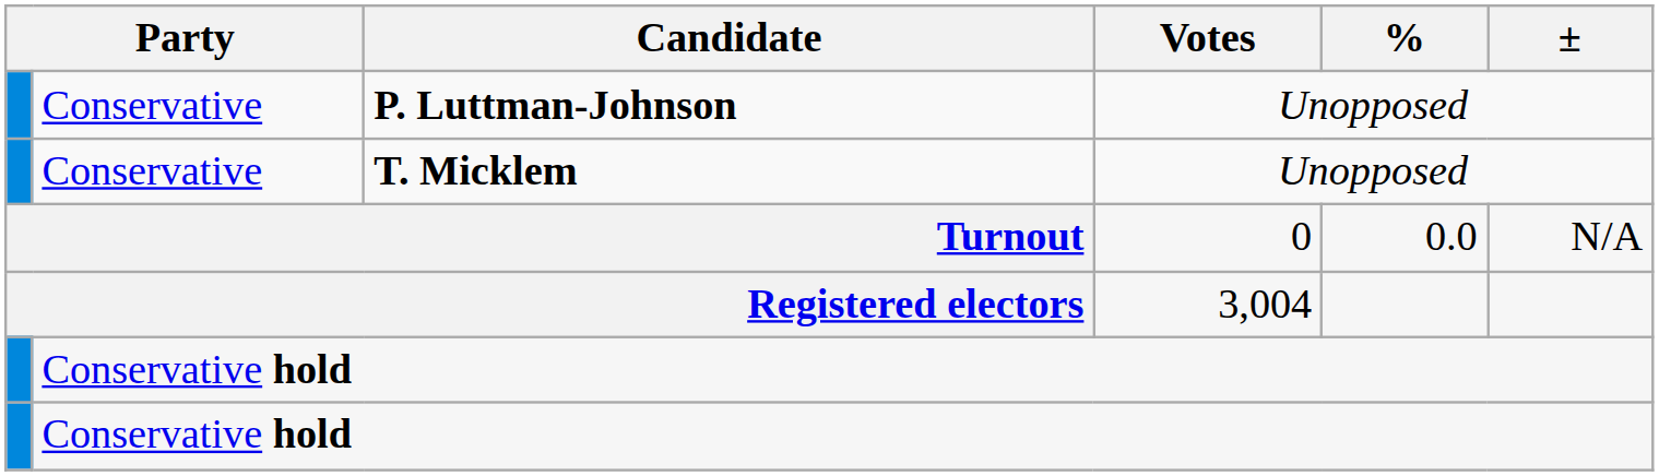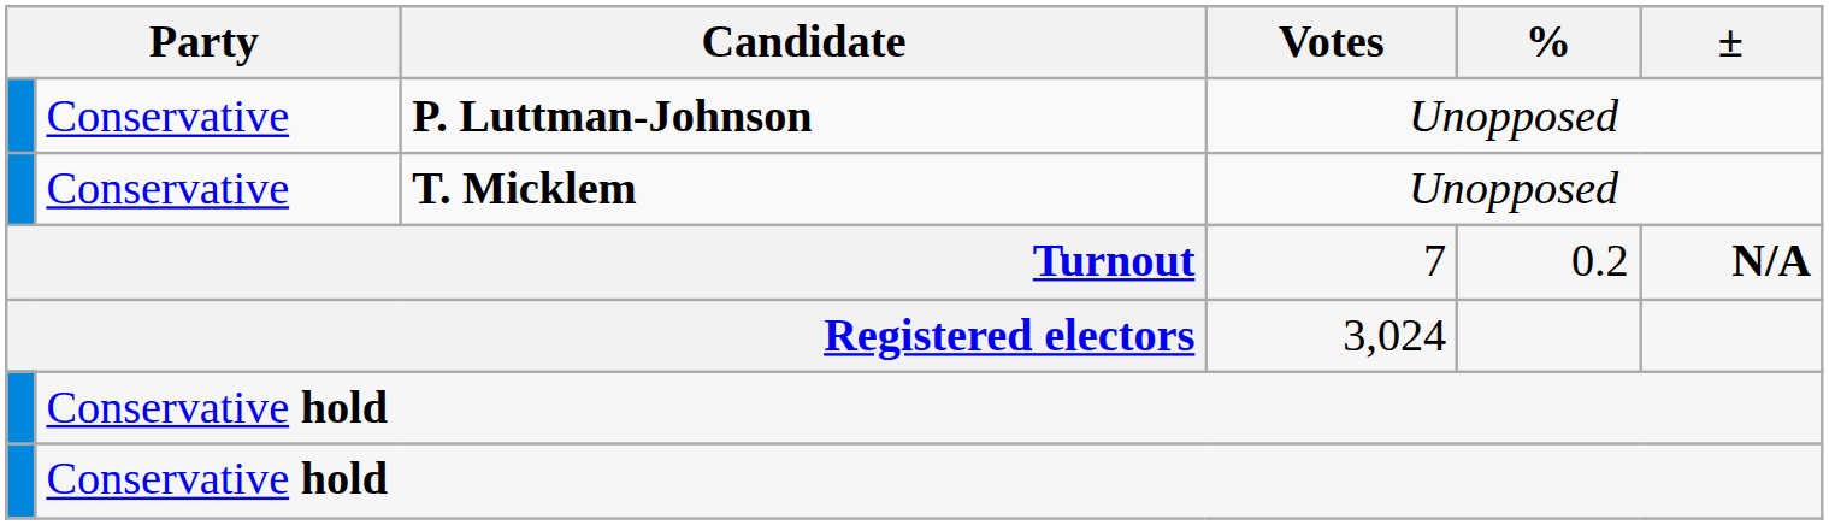Turnout | Votes: 0 -> 7
Turnout | %: 0.0 -> 0.2
Turnout | ±: normal -> bold
Registered electors | Votes: 3,004 -> 3,024
